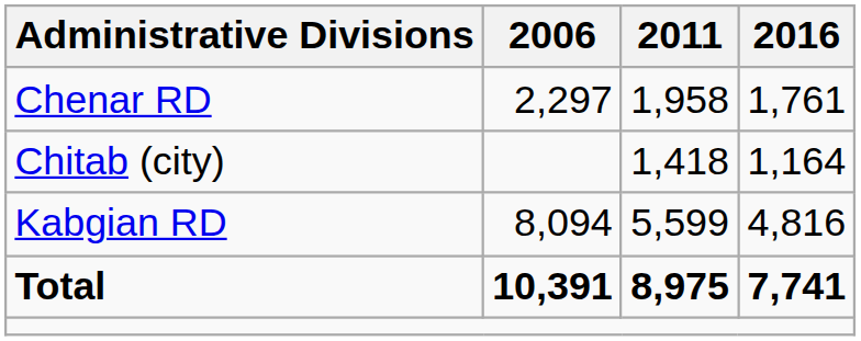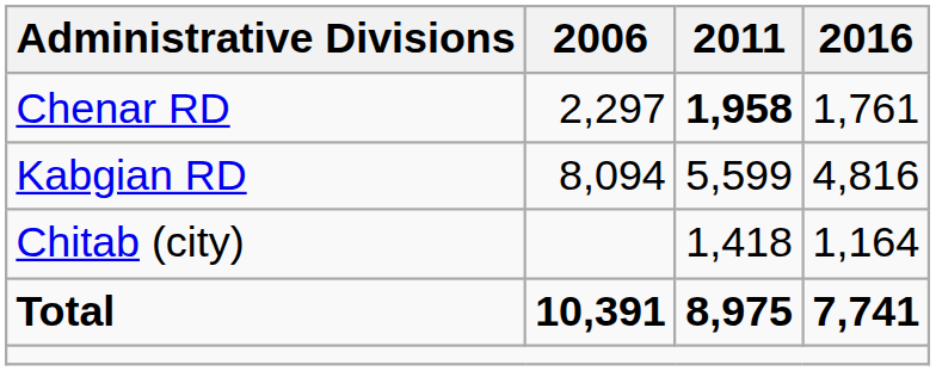Chenar RD | 2011: normal -> bold
rows swapped: Kabgian RD <-> Chitab (city)
